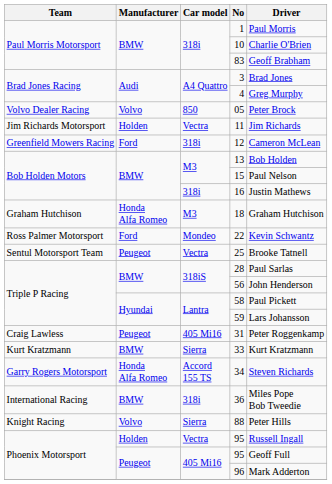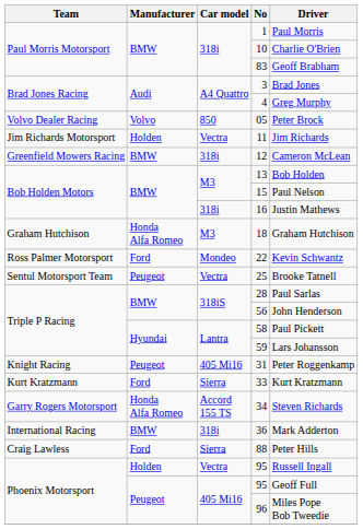12 | Manufacturer: Ford -> BMW
31 | Team: Craig Lawless -> Knight Racing
33 | Manufacturer: BMW -> Ford
36 | Driver: Miles Pope Bob Tweedie -> Mark Adderton
88 | Team: Knight Racing -> Craig Lawless
88 | Manufacturer: Volvo -> Ford
96 | Driver: Mark Adderton -> Miles Pope Bob Tweedie
